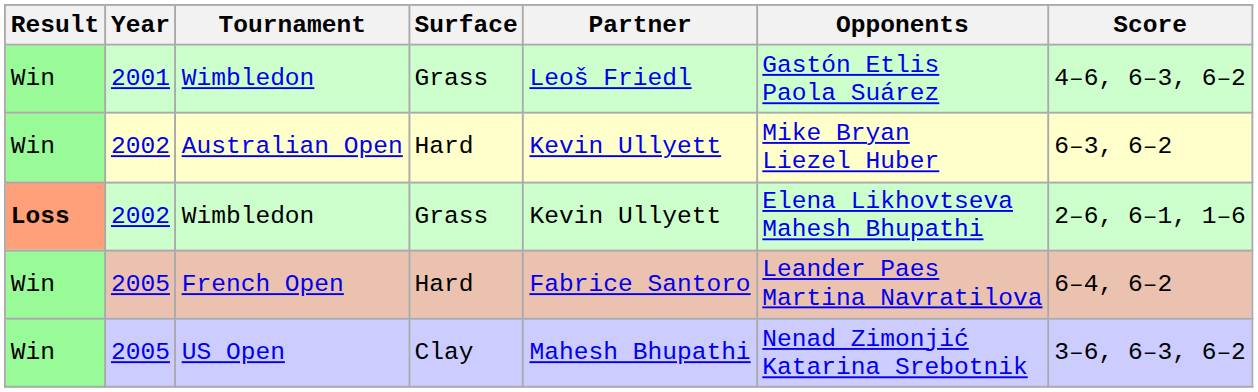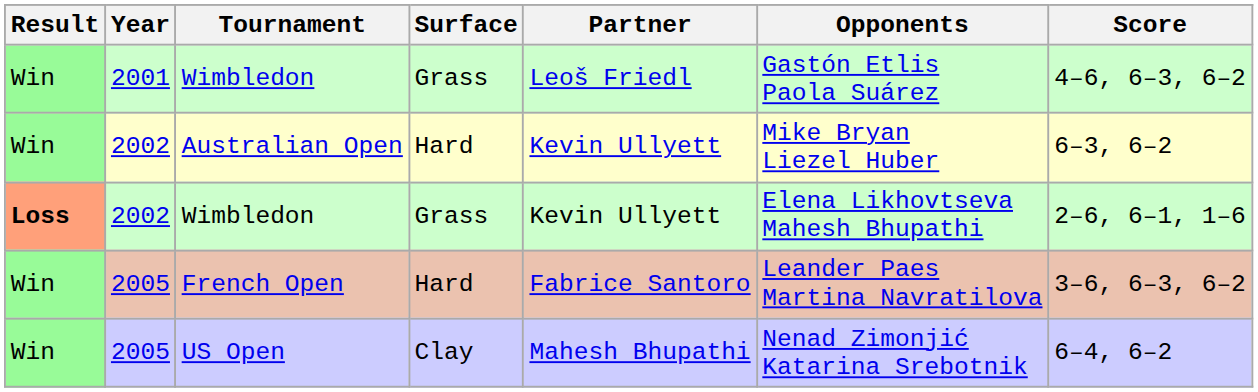French Open | Score: 6–4, 6–2 -> 3–6, 6–3, 6–2
US Open | Score: 3–6, 6–3, 6–2 -> 6–4, 6–2
